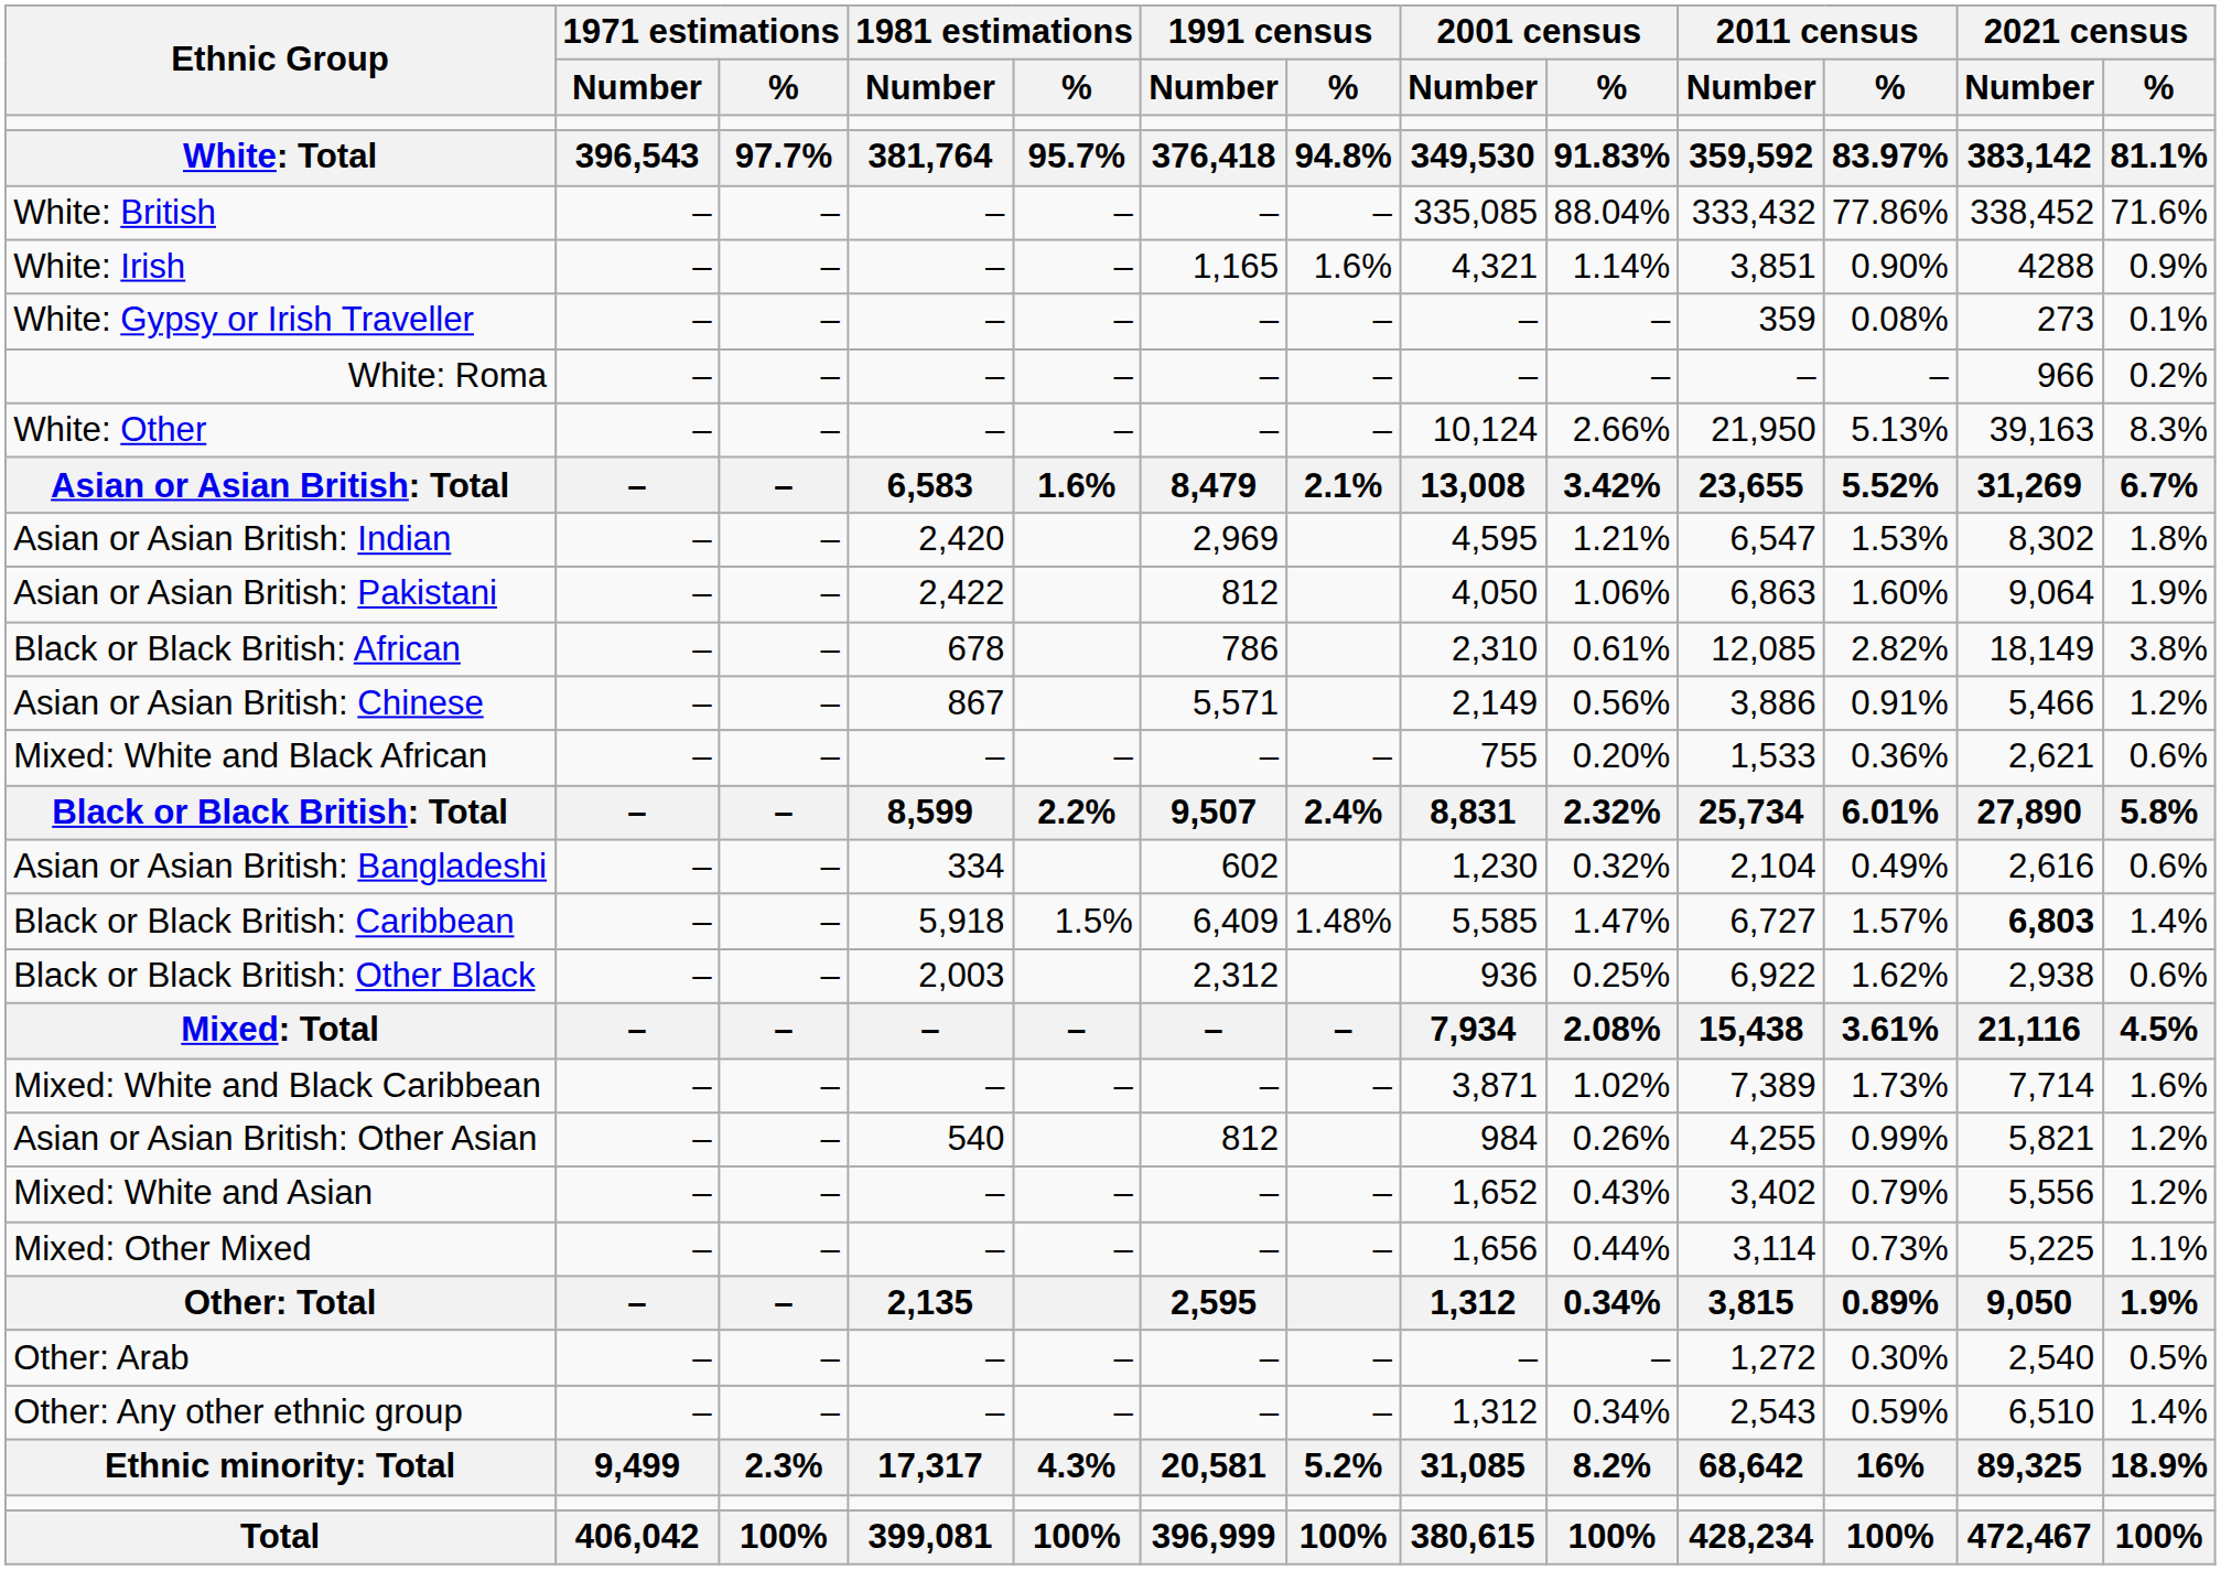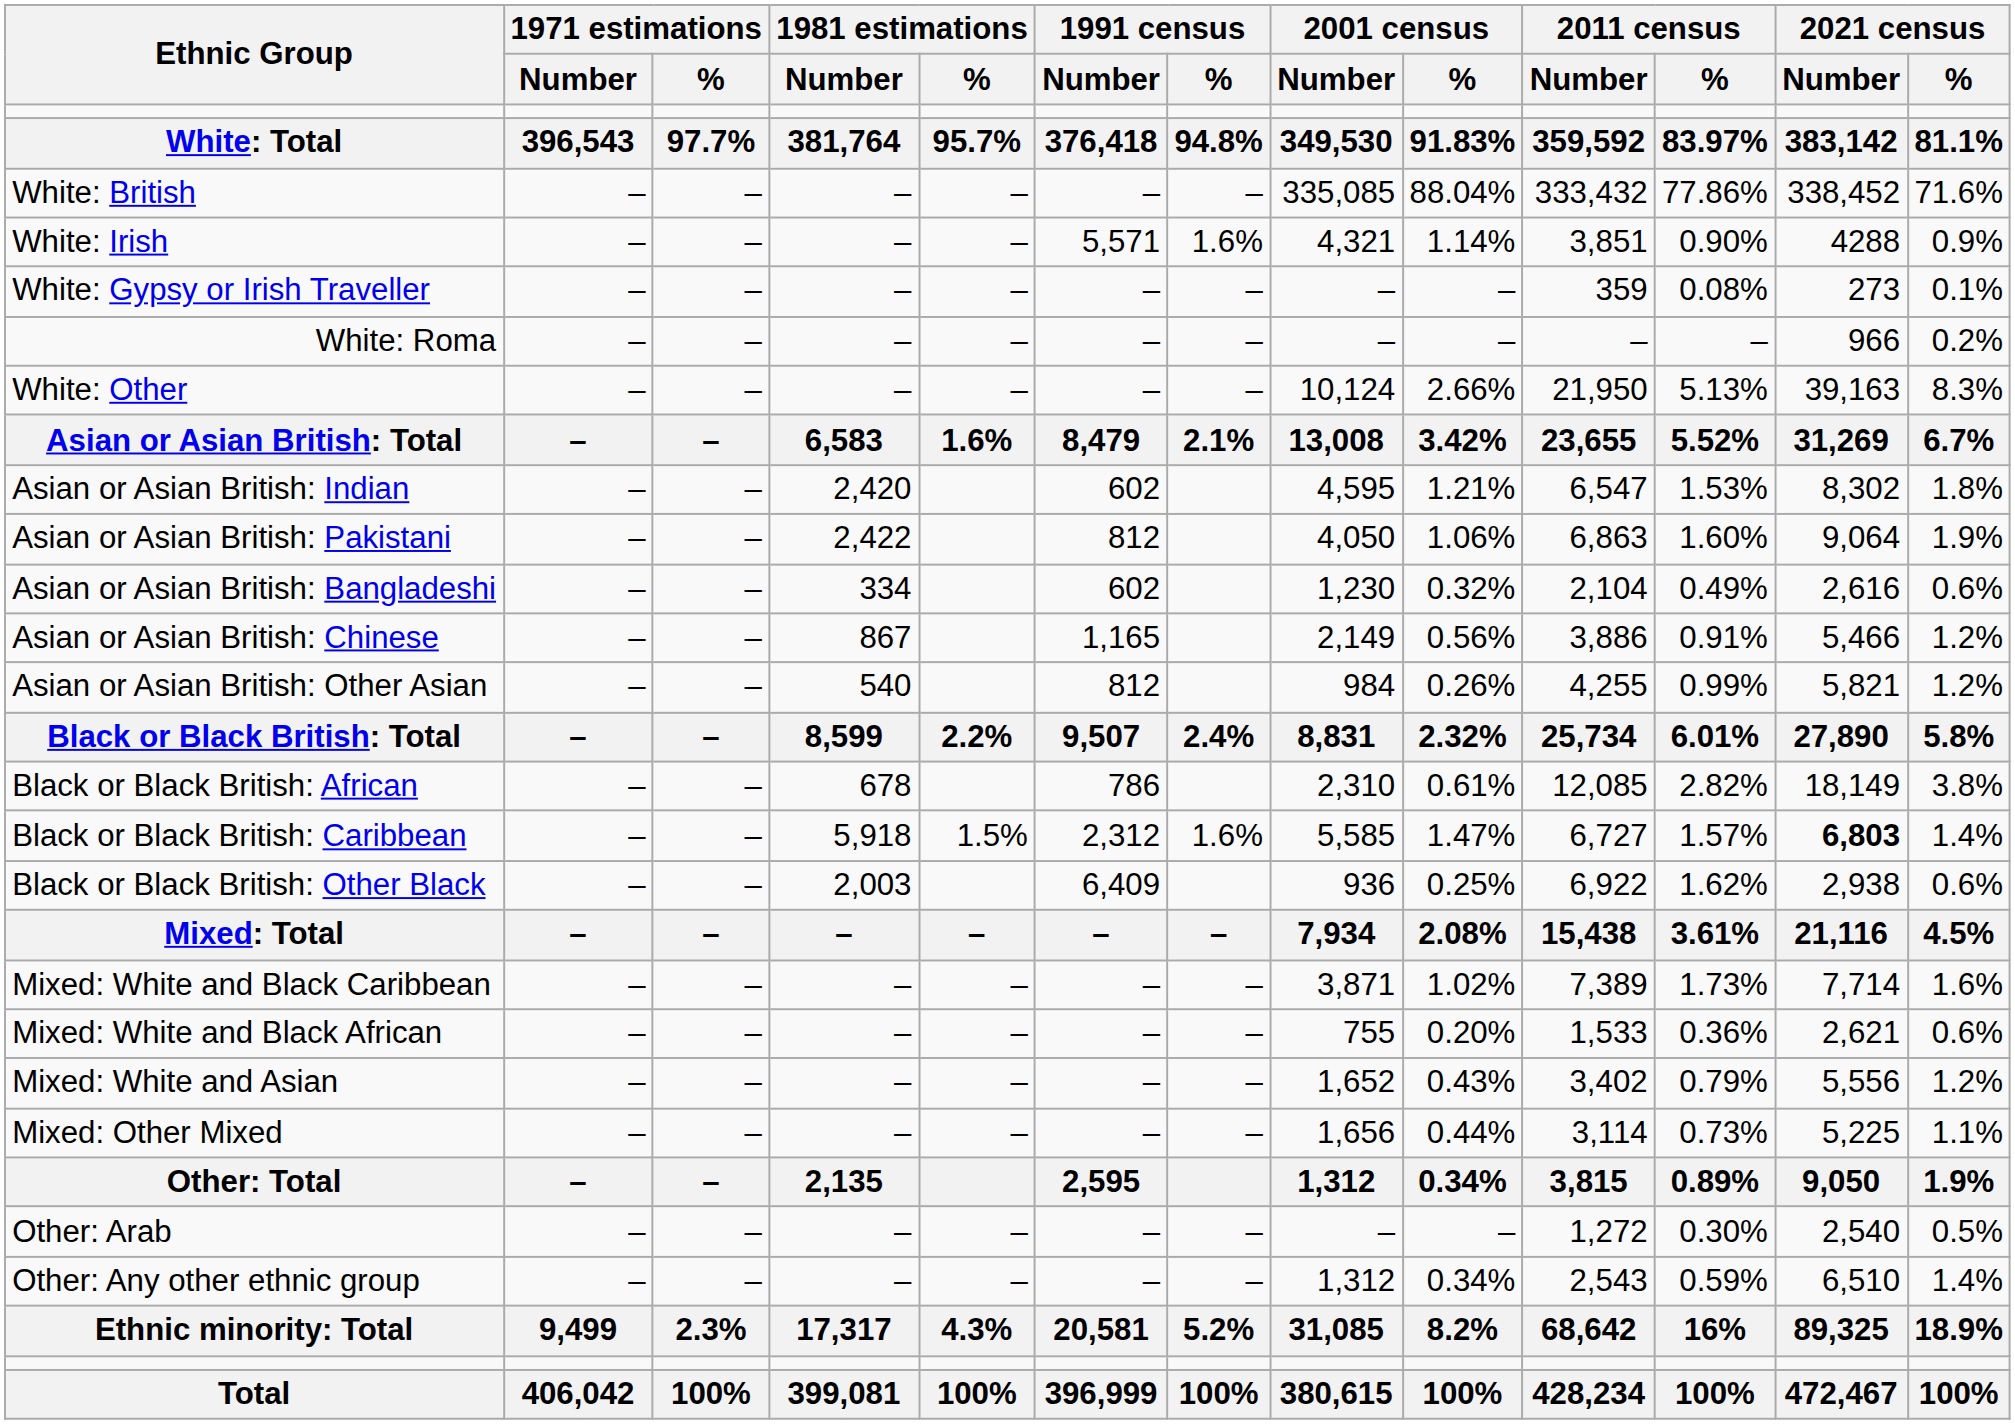White: Irish | 1991 census / Number: 1,165 -> 5,571
Asian or Asian British: Indian | 1991 census / Number: 2,969 -> 602
rows swapped: Asian or Asian British: Bangladeshi <-> Black or Black British: African
Asian or Asian British: Chinese | 1991 census / Number: 5,571 -> 1,165
rows swapped: Asian or Asian British: Other Asian <-> Mixed: White and Black African
Black or Black British: Caribbean | 1991 census / Number: 6,409 -> 2,312
Black or Black British: Caribbean | 1991 census / %: 1.48% -> 1.6%
Black or Black British: Other Black | 1991 census / Number: 2,312 -> 6,409
